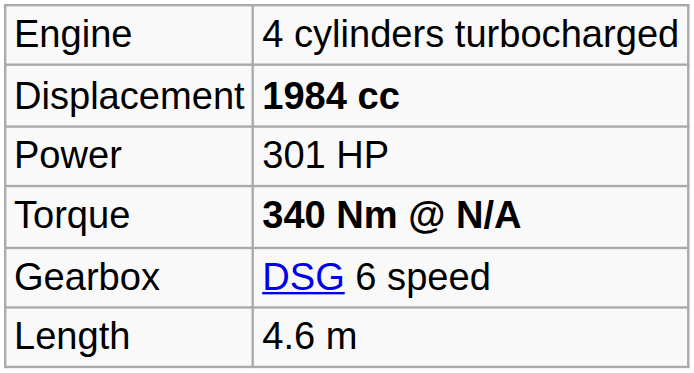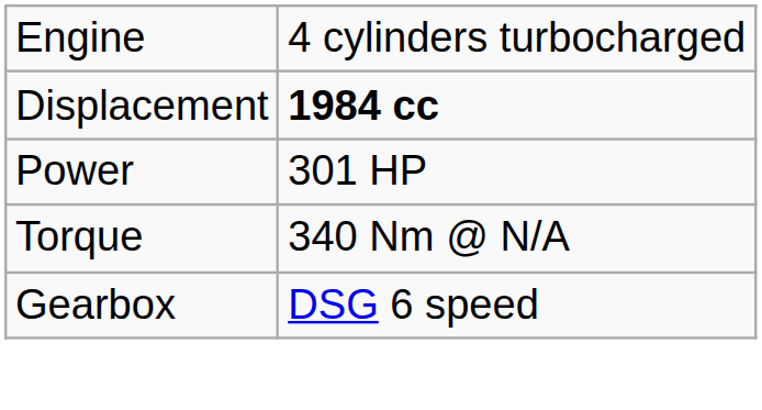Torque | column 2: bold -> normal
- row: Length | 4.6 m
